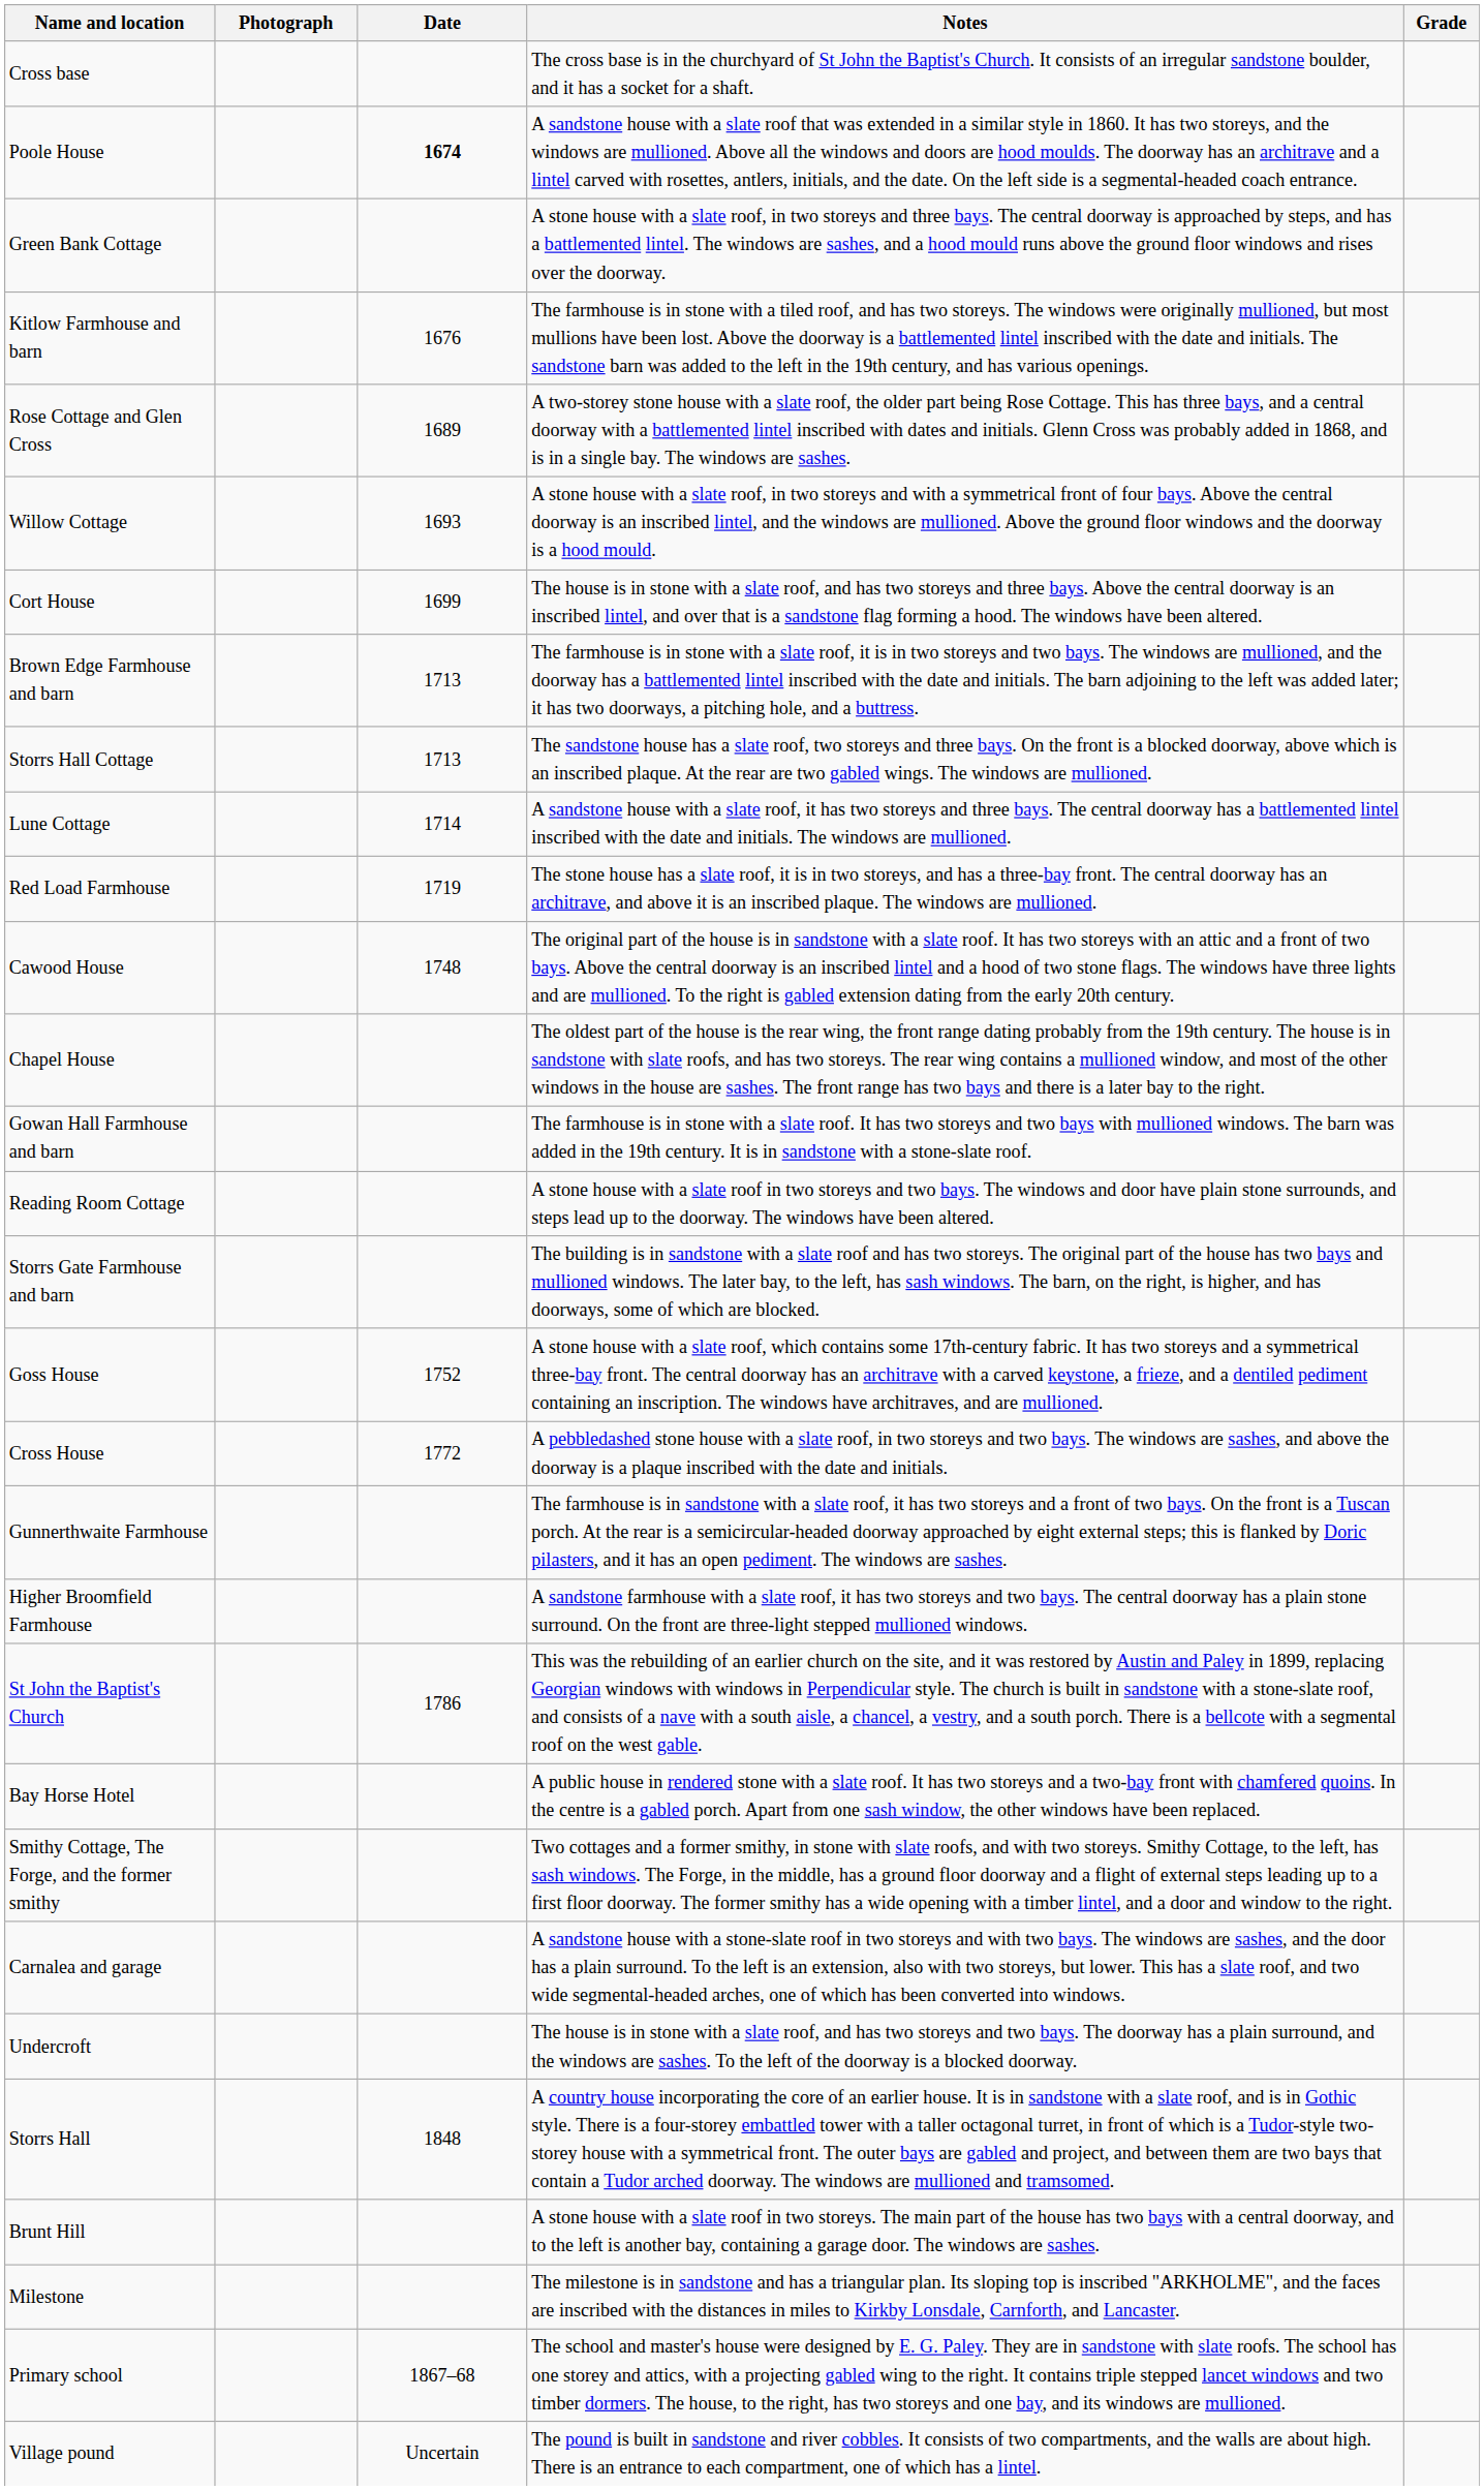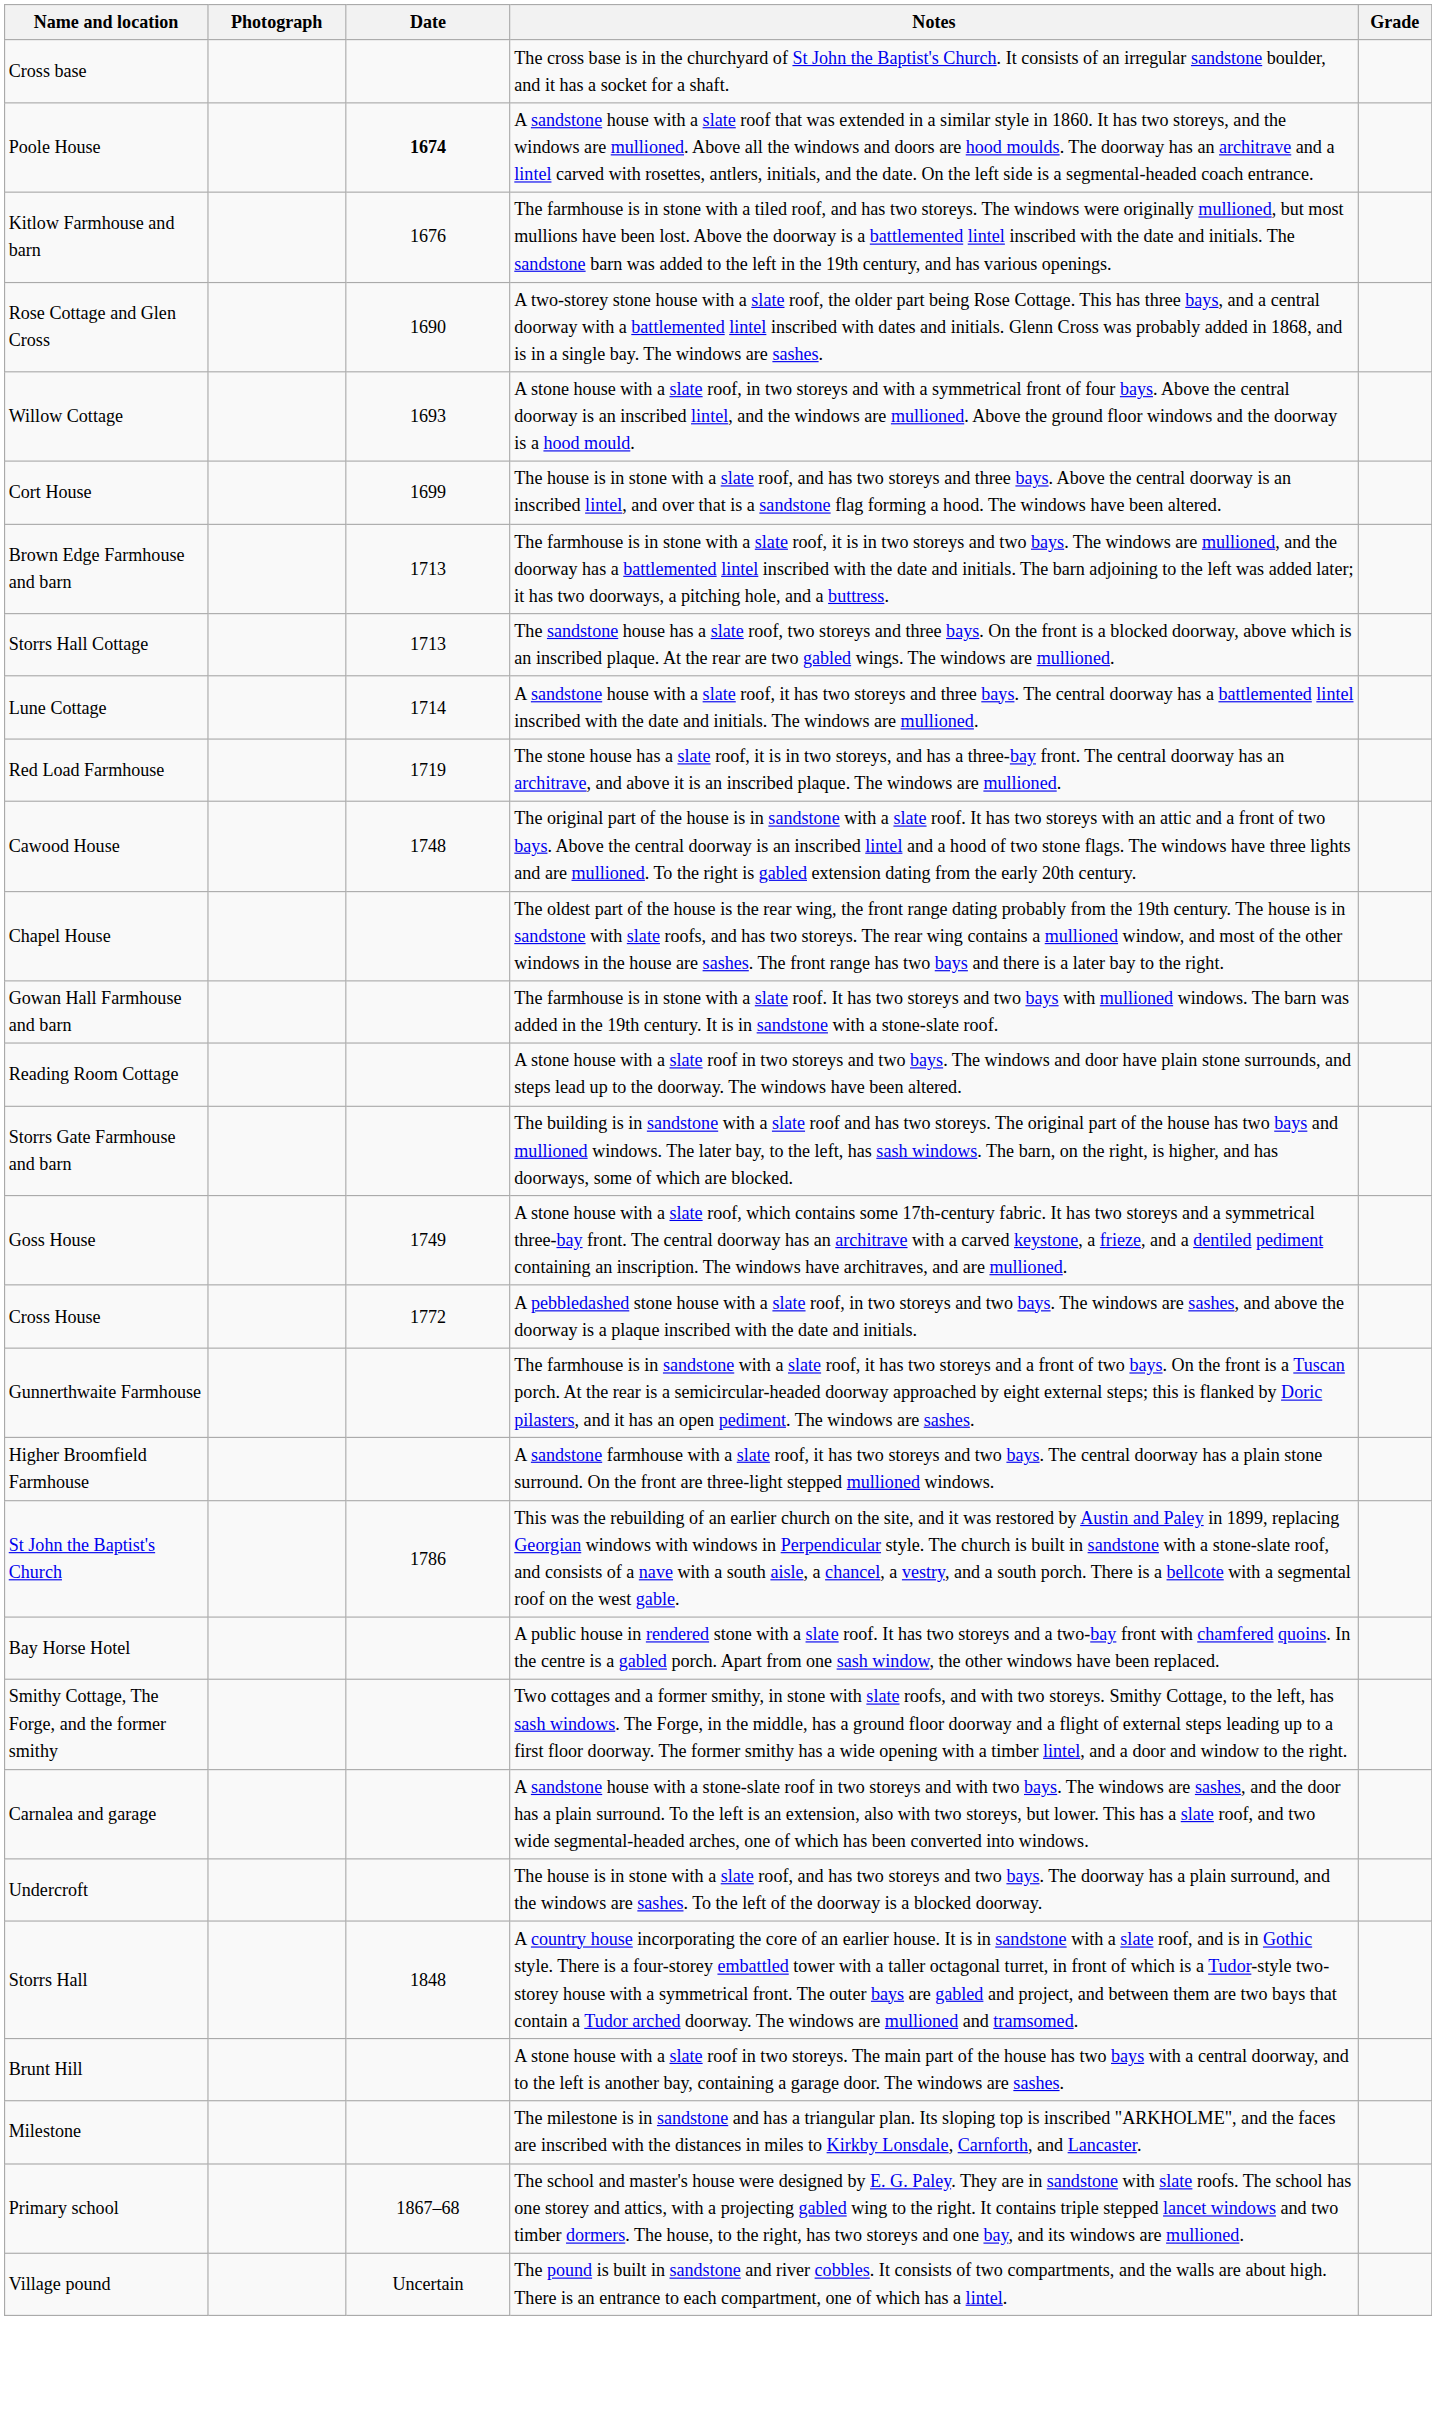- row: Green Bank Cottage | A stone house with a slate roof, in two storeys and three bays. The central doorway is approached by steps, and has a battlemented lintel. The windows are sashes, and a hood mould runs above the ground floor windows and rises over the doorway.
Rose Cottage and Glen Cross | Date: 1689 -> 1690
Goss House | Date: 1752 -> 1749
